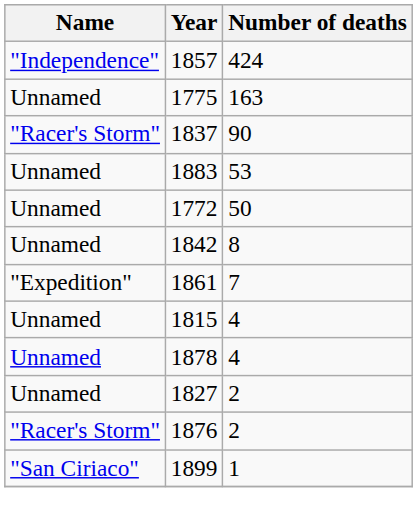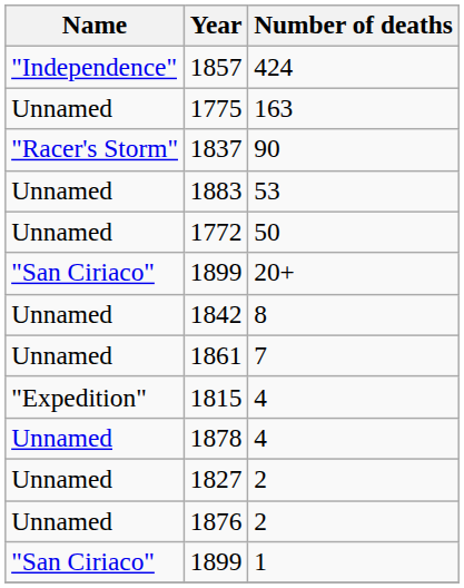+ row: "San Ciriaco" | 1899 | 20+
1861 | Name: "Expedition" -> Unnamed
1815 | Name: Unnamed -> "Expedition"
1876 | Name: "Racer's Storm" -> Unnamed
